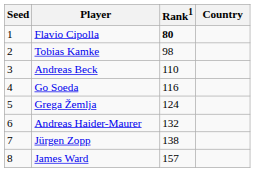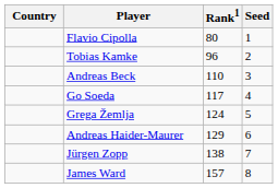columns swapped: Country <-> Seed
Flavio Cipolla | Rank1: bold -> normal
Tobias Kamke | Rank1: 98 -> 96
Go Soeda | Rank1: 116 -> 117
Andreas Haider-Maurer | Rank1: 132 -> 129
